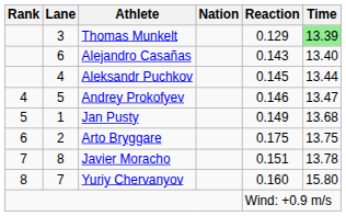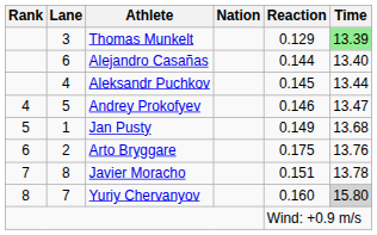Alejandro Casañas | Reaction: 0.143 -> 0.144
Arto Bryggare | Time: 13.75 -> 13.76
Yuriy Chervanyov | Time: no background -> lightgrey background
